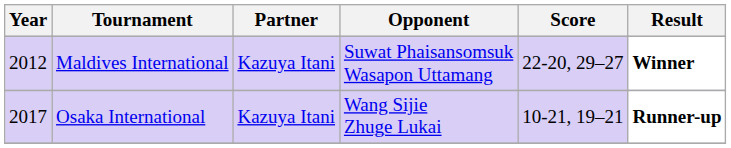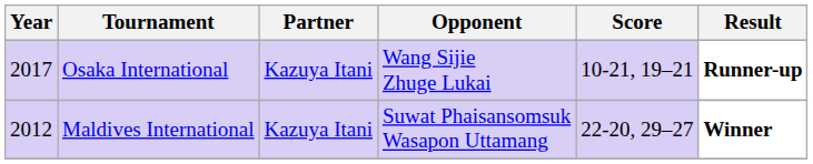rows swapped: Osaka International <-> Maldives International
